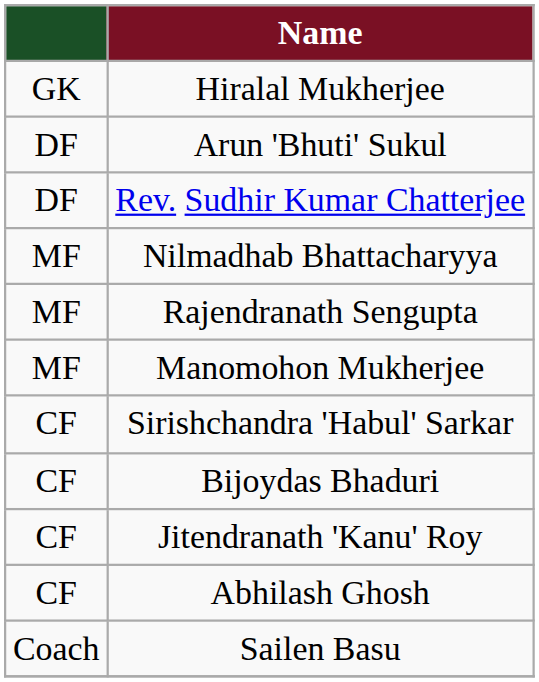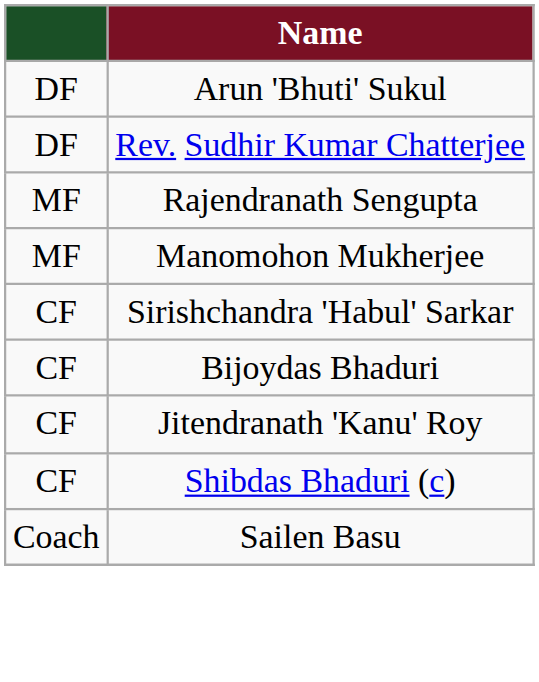- row: GK | Hiralal Mukherjee
- row: MF | Nilmadhab Bhattacharyya
+ row: CF | Shibdas Bhaduri (c)
- row: CF | Abhilash Ghosh
